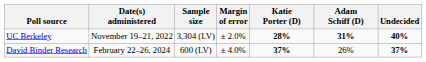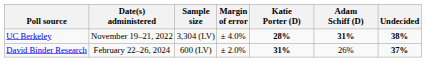UC Berkeley | Margin of error: ± 2.0% -> ± 4.0%
UC Berkeley | Undecided: 40% -> 38%
David Binder Research | Margin of error: ± 4.0% -> ± 2.0%
David Binder Research | Katie Porter (D): 37% -> 31%
